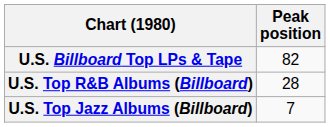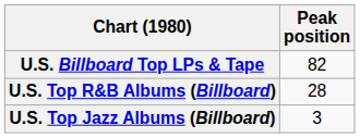U.S. Top Jazz Albums (Billboard) | Peak position: 7 -> 3
